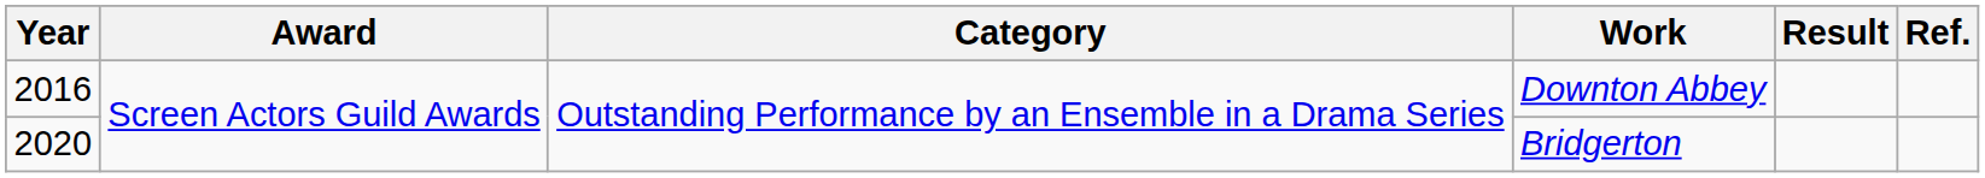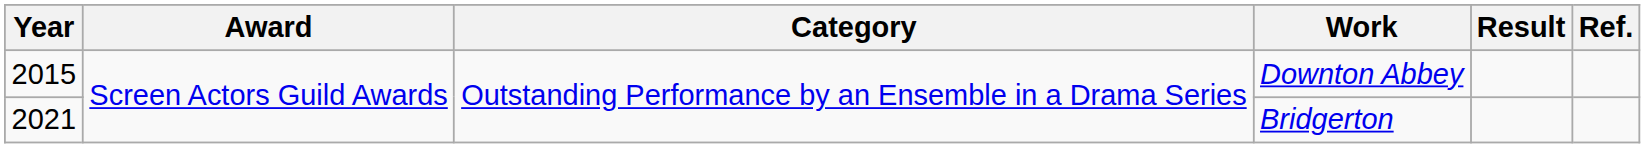Downton Abbey | Year: 2016 -> 2015
Bridgerton | Year: 2020 -> 2021
